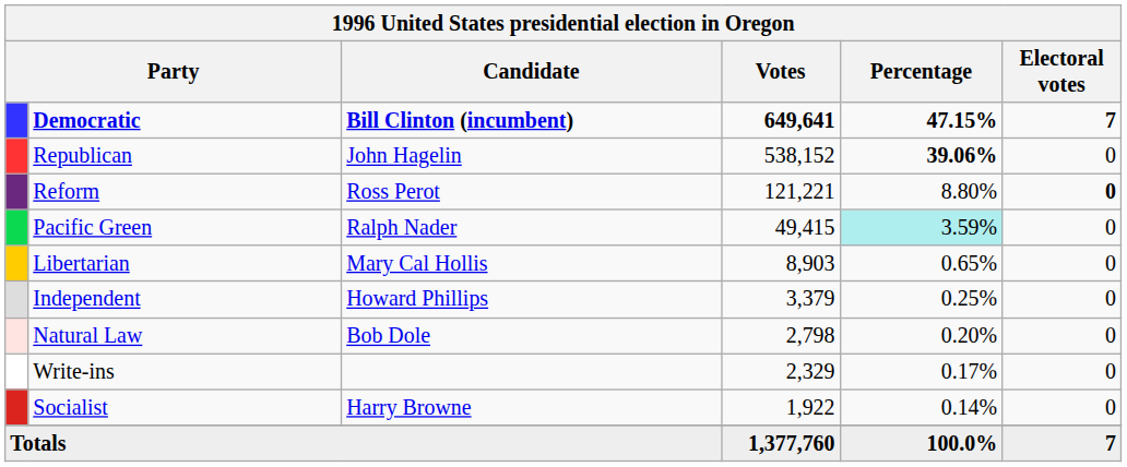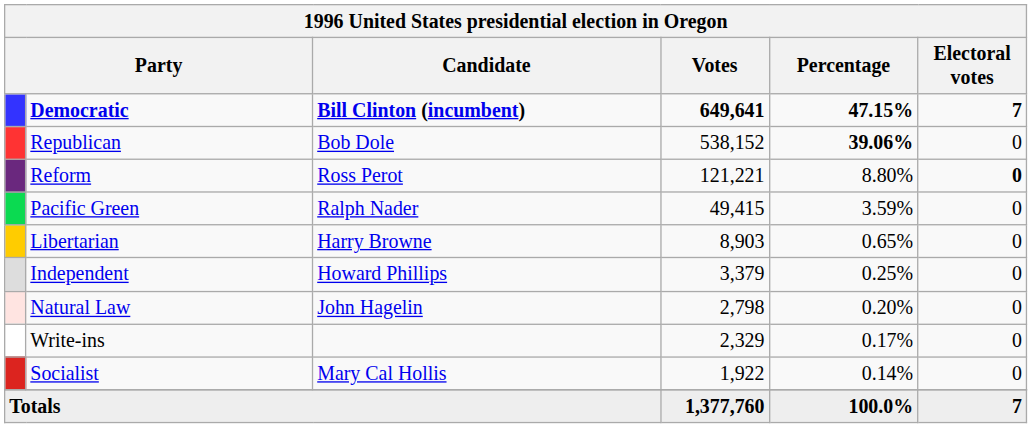Republican | Candidate: John Hagelin -> Bob Dole
Pacific Green | Percentage: paleturquoise background -> no background
Libertarian | Candidate: Mary Cal Hollis -> Harry Browne
Natural Law | Candidate: Bob Dole -> John Hagelin
Socialist | Candidate: Harry Browne -> Mary Cal Hollis
